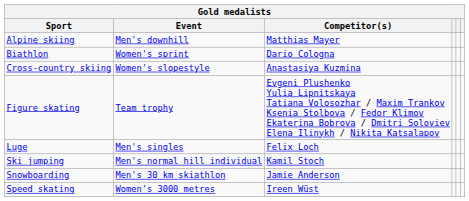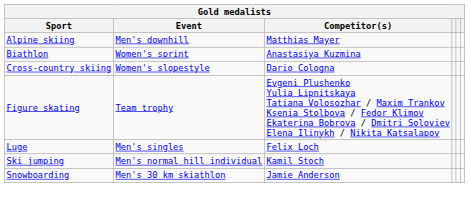Biathlon | Competitor(s): Dario Cologna -> Anastasiya Kuzmina
Cross-country skiing | Competitor(s): Anastasiya Kuzmina -> Dario Cologna
- row: Speed skating | Women's 3000 metres | Ireen Wüst
